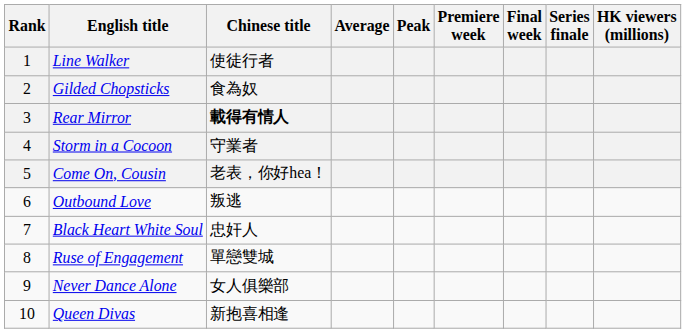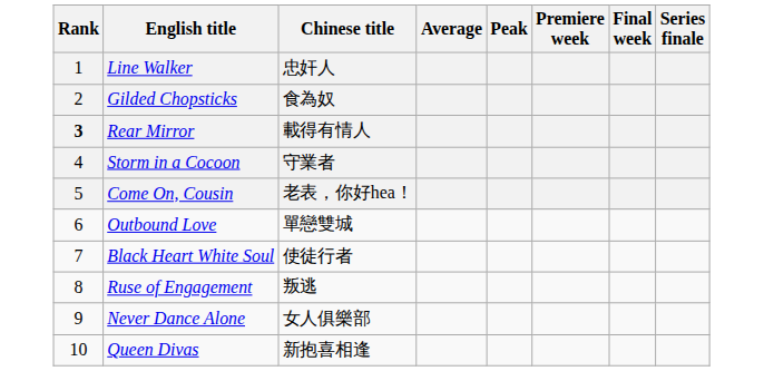- column: HK viewers (millions)
Line Walker | Chinese title: 使徒行者 -> 忠奸人
Rear Mirror | Rank: normal -> bold
Rear Mirror | Chinese title: bold -> normal
Outbound Love | Chinese title: 叛逃 -> 單戀雙城
Black Heart White Soul | Chinese title: 忠奸人 -> 使徒行者
Ruse of Engagement | Chinese title: 單戀雙城 -> 叛逃
